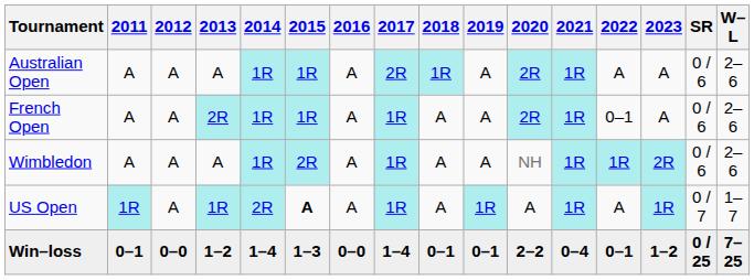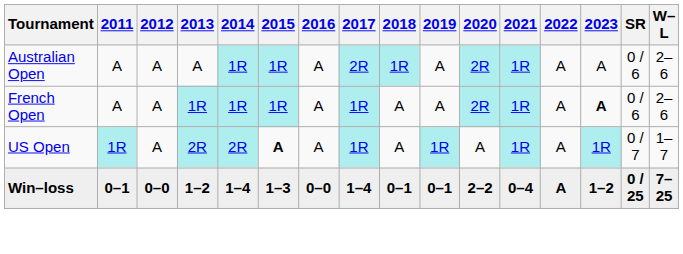French Open | 2013: 2R -> 1R
French Open | 2022: 0–1 -> A
French Open | 2023: normal -> bold
- row: Wimbledon | A | A | A | 1R | 2R | A | 1R | A | A | NH | 1R | 1R | 2R | 0 / 6 | 2–6
US Open | 2013: 1R -> 2R
Win–loss | 2022: 0–1 -> A
